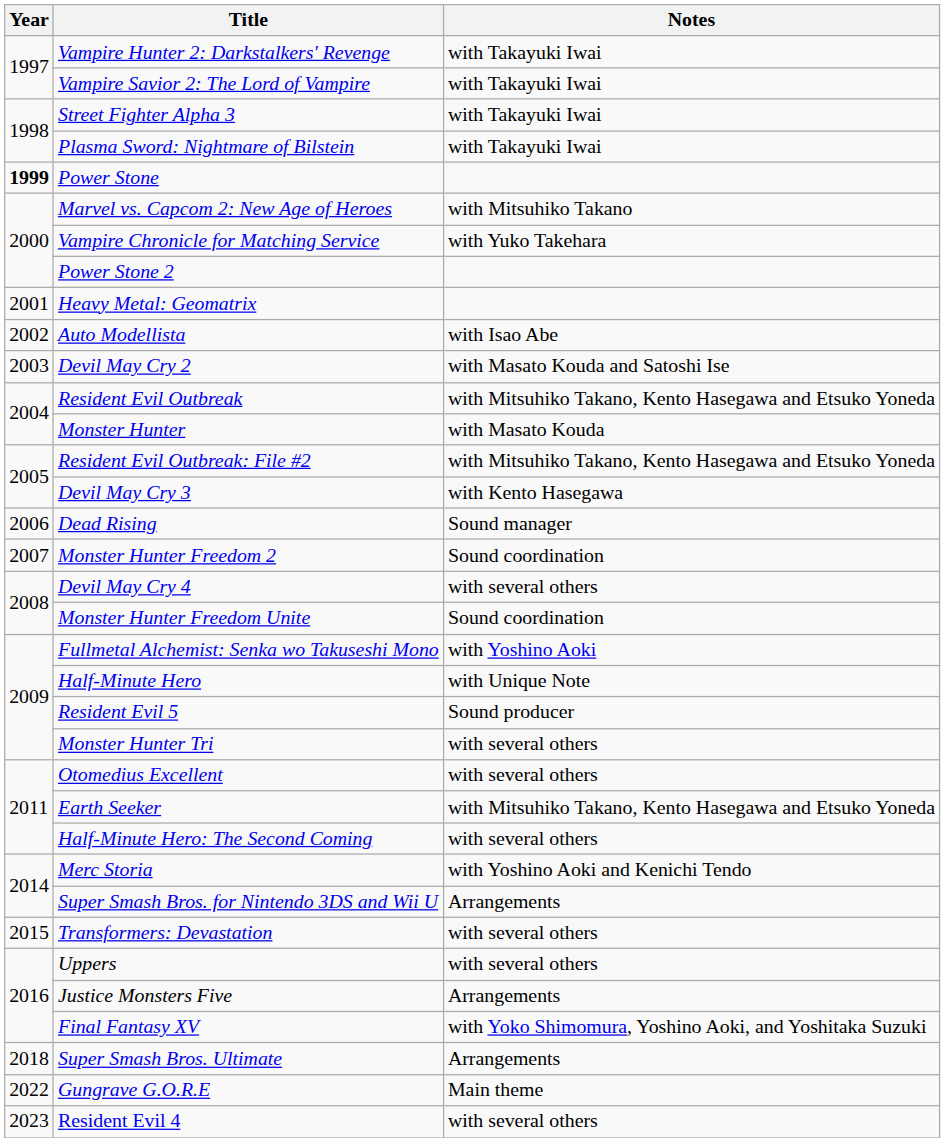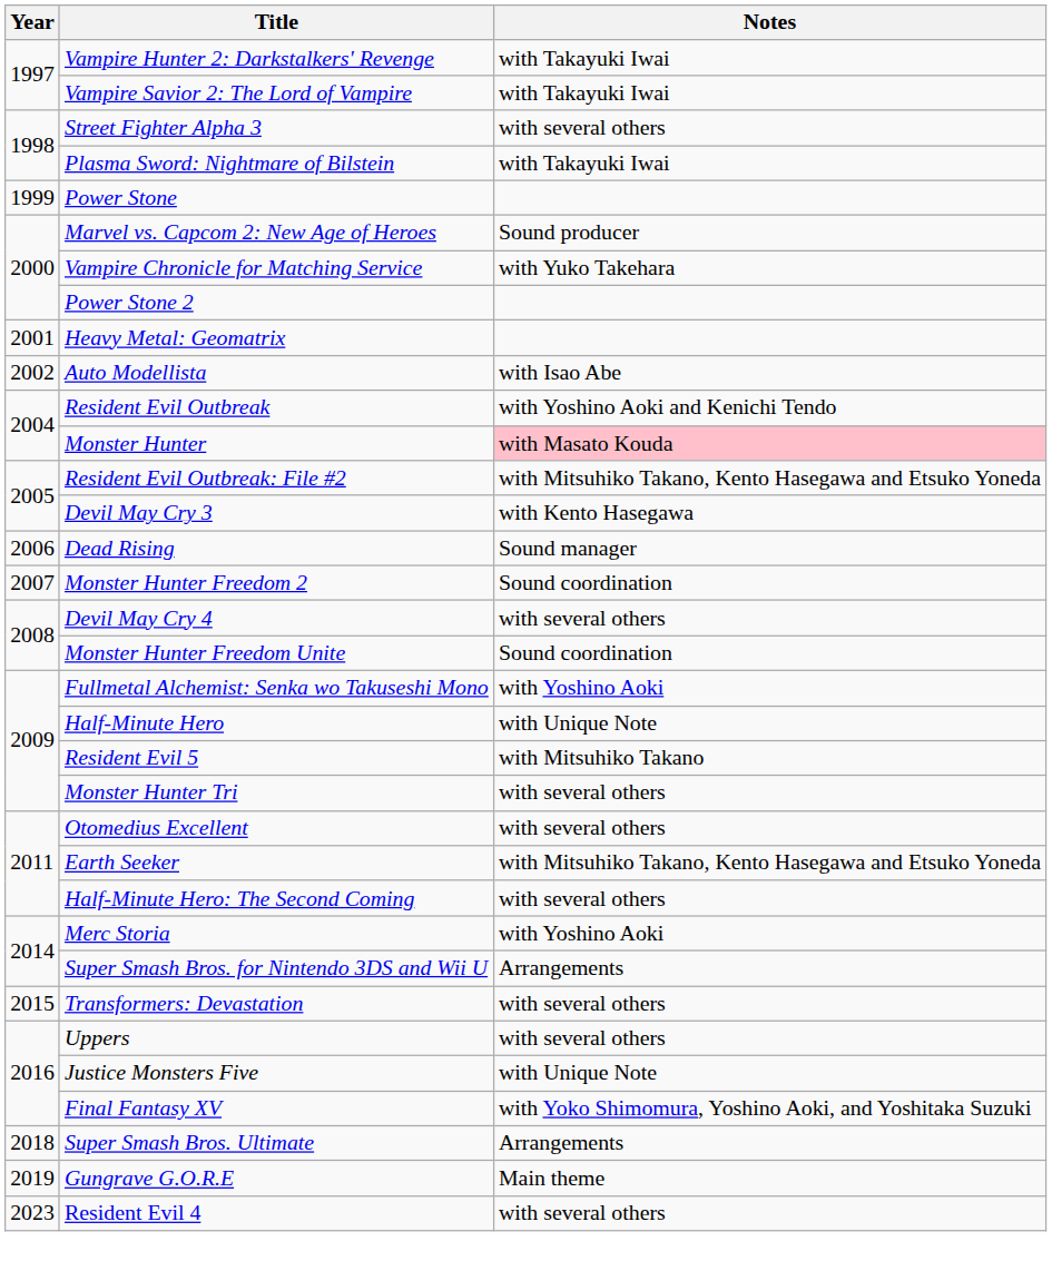Street Fighter Alpha 3 | Notes: with Takayuki Iwai -> with several others
Power Stone | Year: bold -> normal
Marvel vs. Capcom 2: New Age of Heroes | Notes: with Mitsuhiko Takano -> Sound producer
- row: 2003 | Devil May Cry 2 | with Masato Kouda and Satoshi Ise
Resident Evil Outbreak | Notes: with Mitsuhiko Takano, Kento Hasegawa and Etsuko Yoneda -> with Yoshino Aoki and Kenichi Tendo
Monster Hunter | Notes: no background -> pink background
Resident Evil 5 | Notes: Sound producer -> with Mitsuhiko Takano
Merc Storia | Notes: with Yoshino Aoki and Kenichi Tendo -> with Yoshino Aoki
Justice Monsters Five | Notes: Arrangements -> with Unique Note
Gungrave G.O.R.E | Year: 2022 -> 2019
